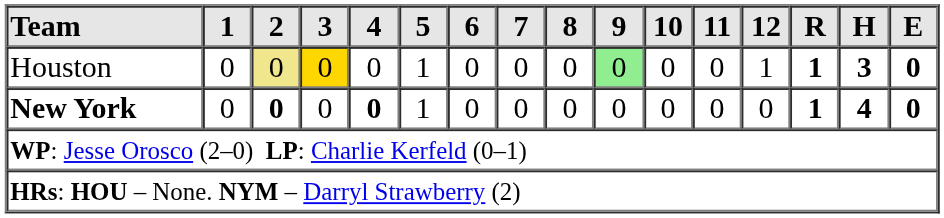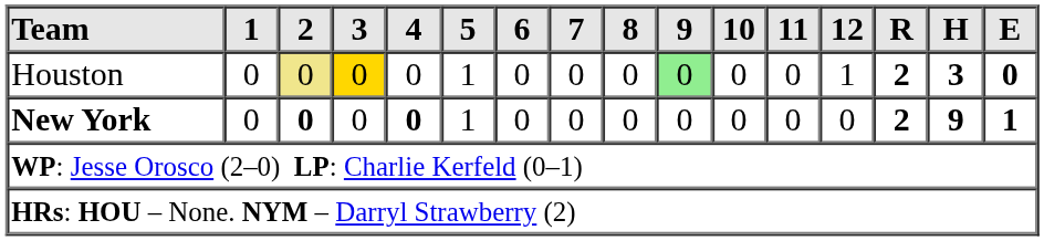Houston | R: 1 -> 2
New York | R: 1 -> 2
New York | H: 4 -> 9
New York | E: 0 -> 1
